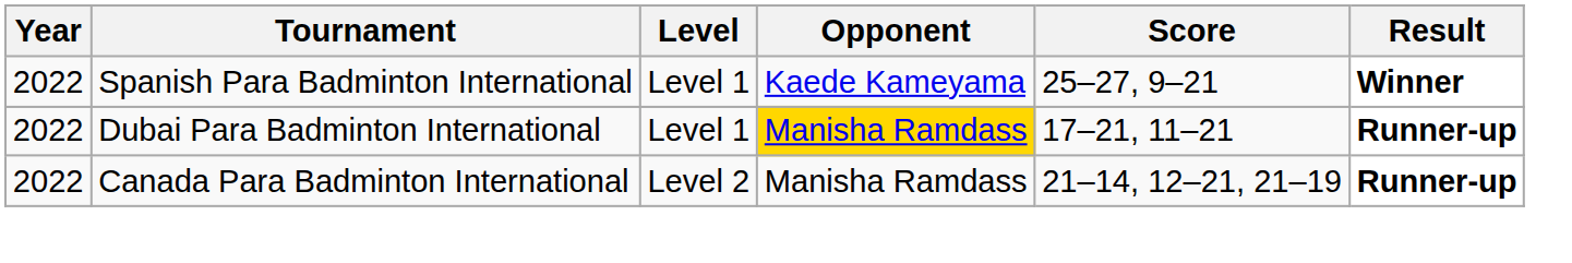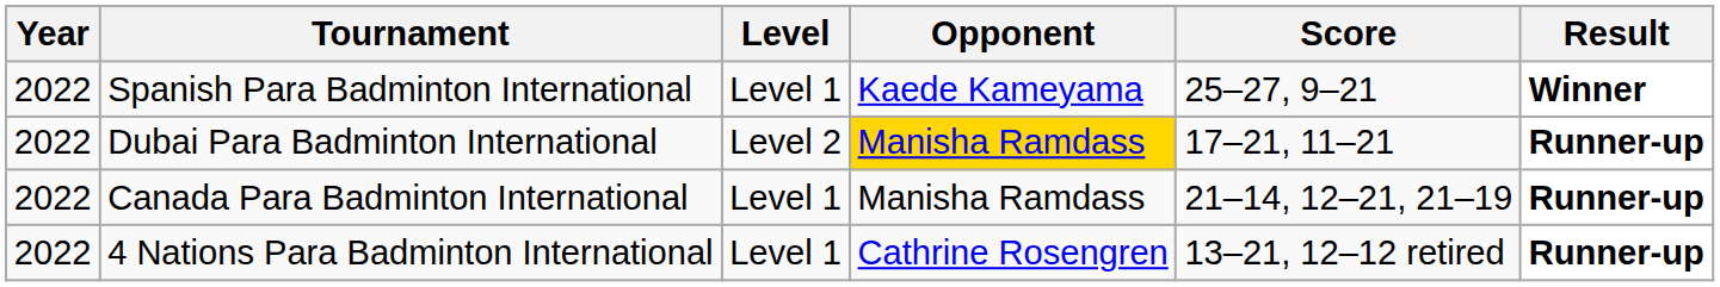Dubai Para Badminton International | Level: Level 1 -> Level 2
Canada Para Badminton International | Level: Level 2 -> Level 1
+ row: 2022 | 4 Nations Para Badminton International | Level 1 | Cathrine Rosengren | 13–21, 12–12 retired | Runner-up
